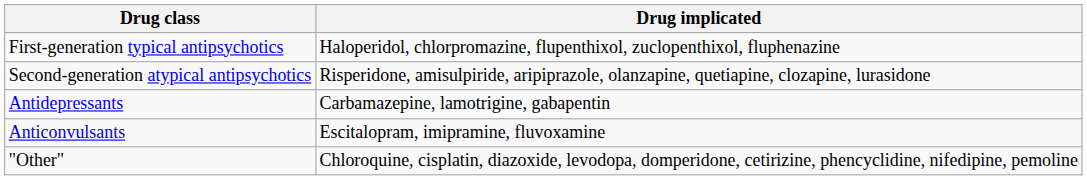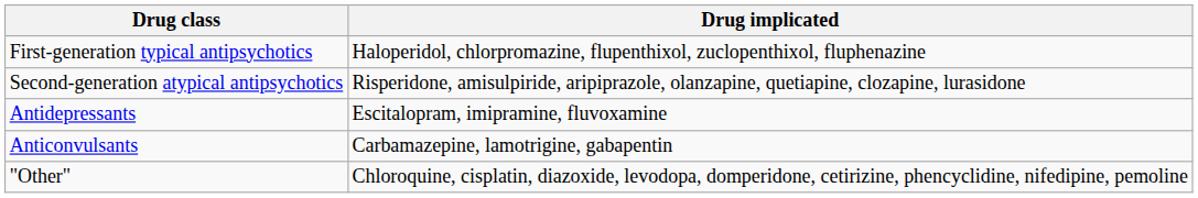Antidepressants | Drug implicated: Carbamazepine, lamotrigine, gabapentin -> Escitalopram, imipramine, fluvoxamine
Anticonvulsants | Drug implicated: Escitalopram, imipramine, fluvoxamine -> Carbamazepine, lamotrigine, gabapentin
